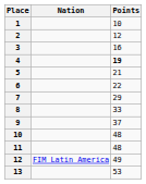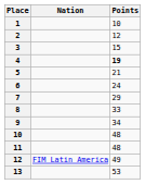3 | Points: 16 -> 15
6 | Points: 22 -> 24
9 | Points: 37 -> 34
